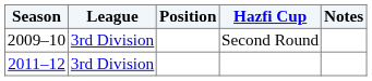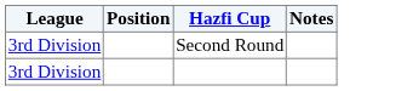- column: Season | 2009–10 | 2011–12
